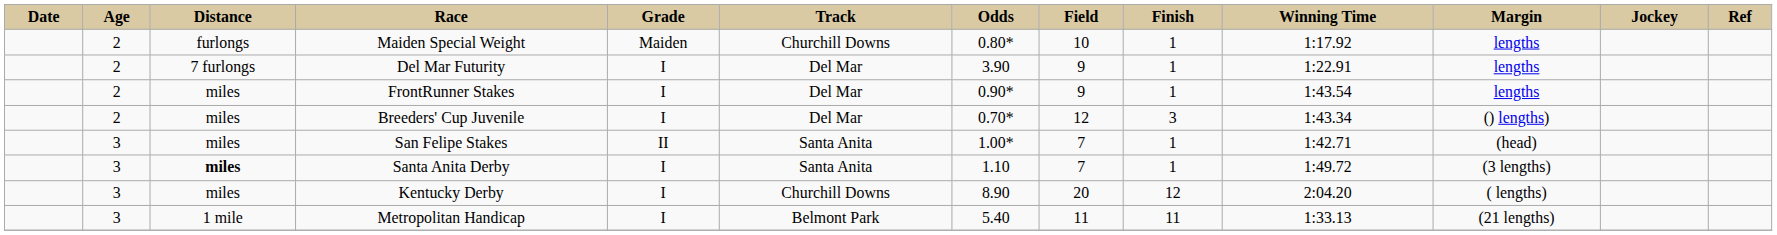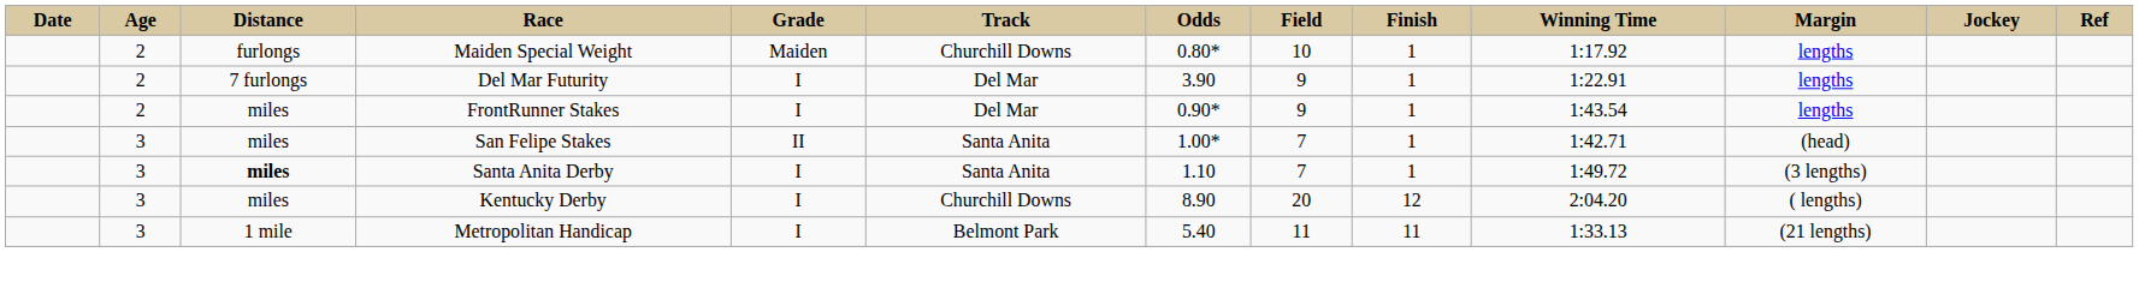- row: 2 | miles | Breeders' Cup Juvenile | I | Del Mar | 0.70* | 12 | 3 | 1:43.34 | () lengths)
